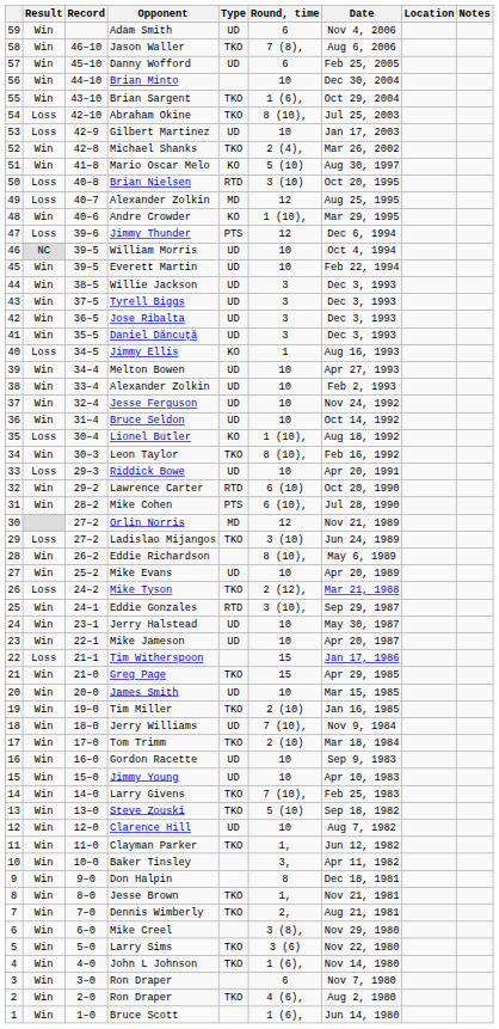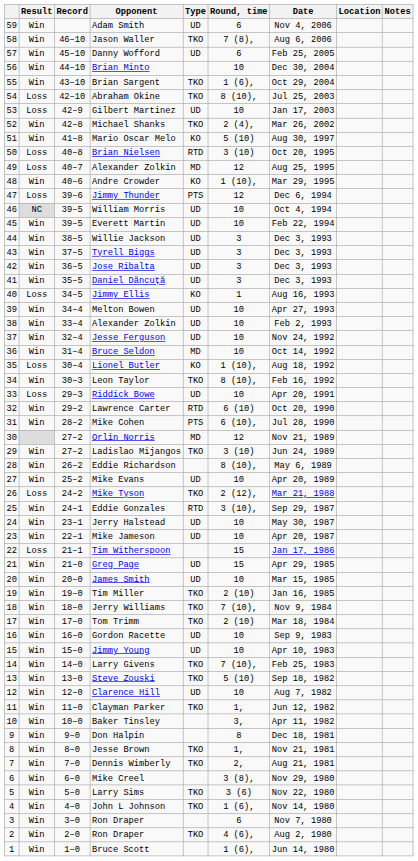Bruce Seldon | Type: UD -> MD
Ladislao Mijangos | Result: Loss -> Win
Greg Page | Type: TKO -> UD
Jerry Williams | Type: UD -> TKO
